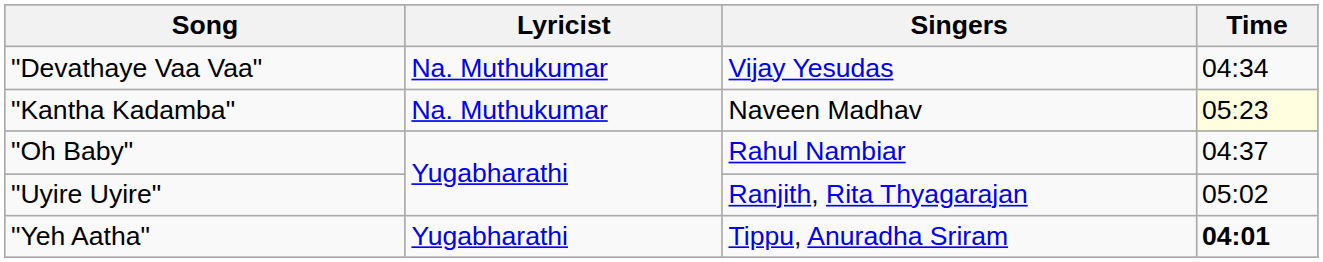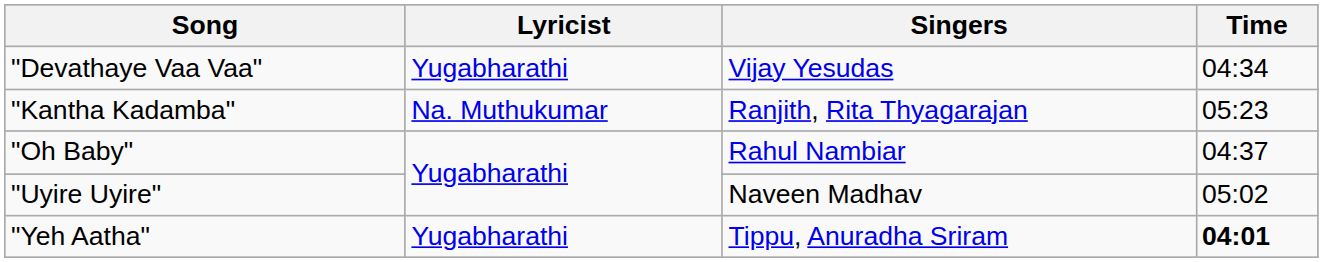"Devathaye Vaa Vaa" | Lyricist: Na. Muthukumar -> Yugabharathi
"Kantha Kadamba" | Singers: Naveen Madhav -> Ranjith, Rita Thyagarajan
"Kantha Kadamba" | Time: lightyellow background -> no background
"Uyire Uyire" | Singers: Ranjith, Rita Thyagarajan -> Naveen Madhav
